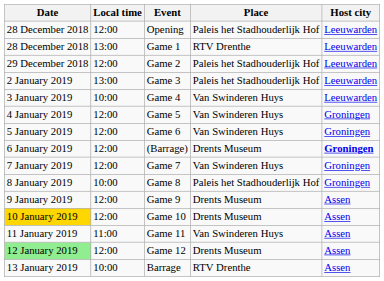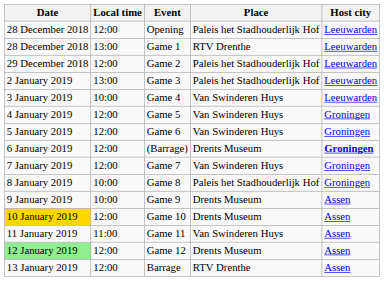Game 9 | Local time: 12:00 -> 10:00
Barrage | Local time: 10:00 -> 12:00
